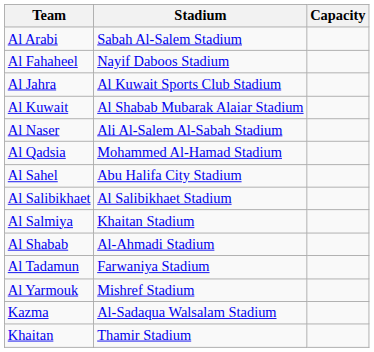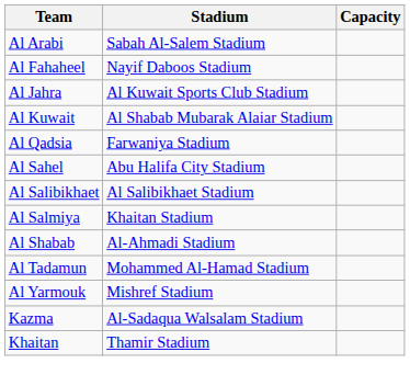- row: Al Naser | Ali Al-Salem Al-Sabah Stadium
Al Qadsia | Stadium: Mohammed Al-Hamad Stadium -> Farwaniya Stadium
Al Tadamun | Stadium: Farwaniya Stadium -> Mohammed Al-Hamad Stadium
